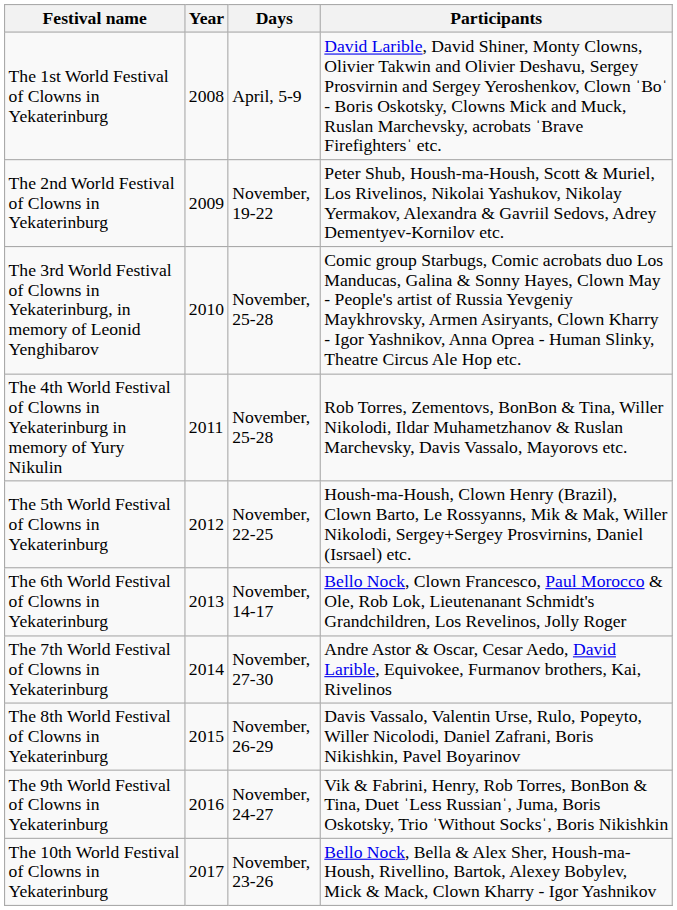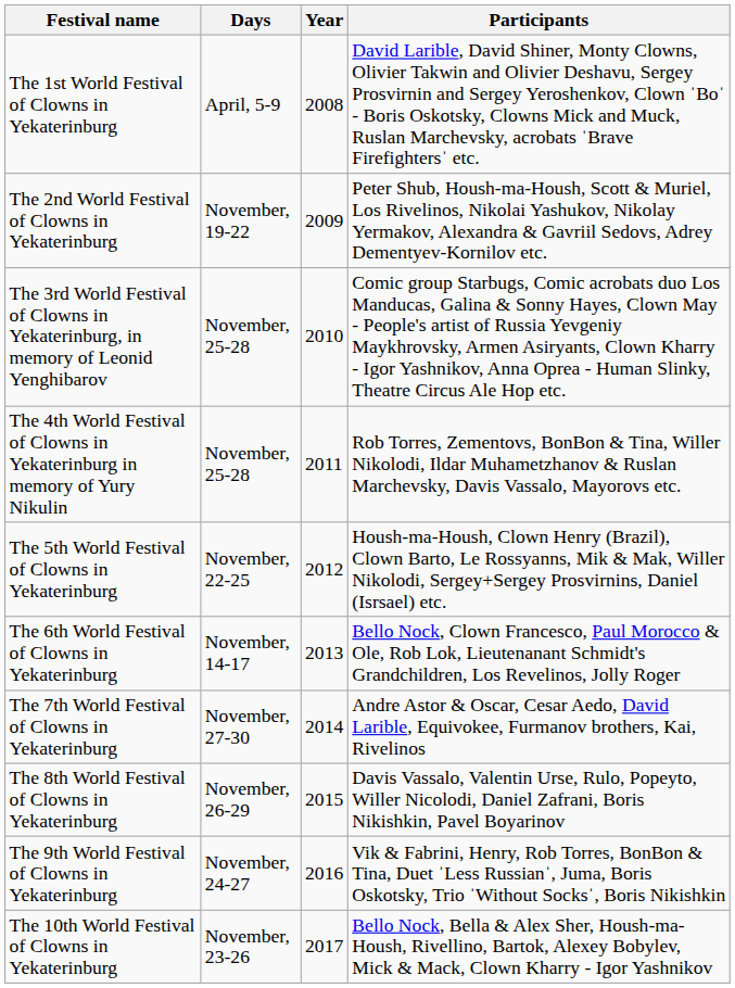columns swapped: Year <-> Days
